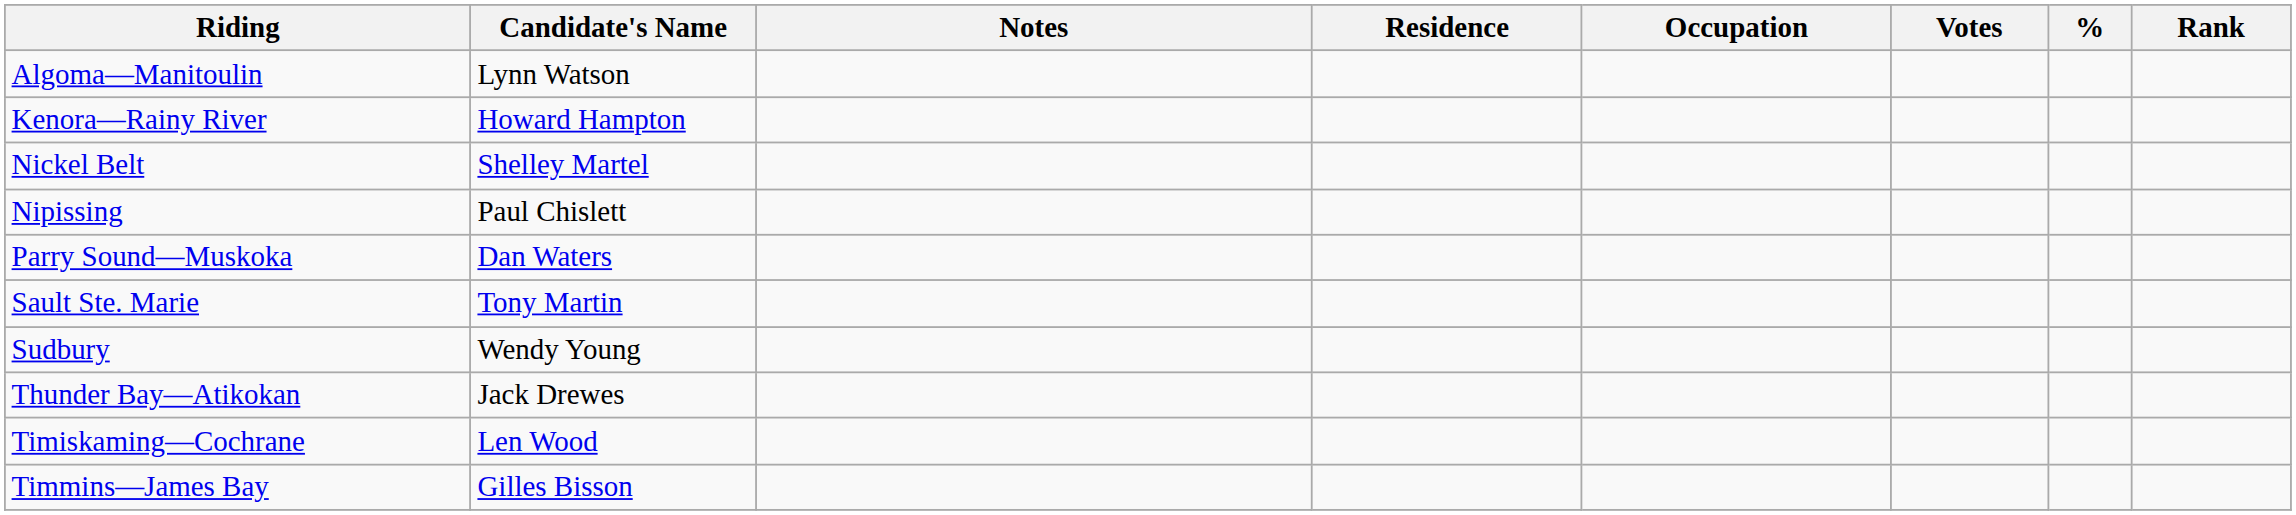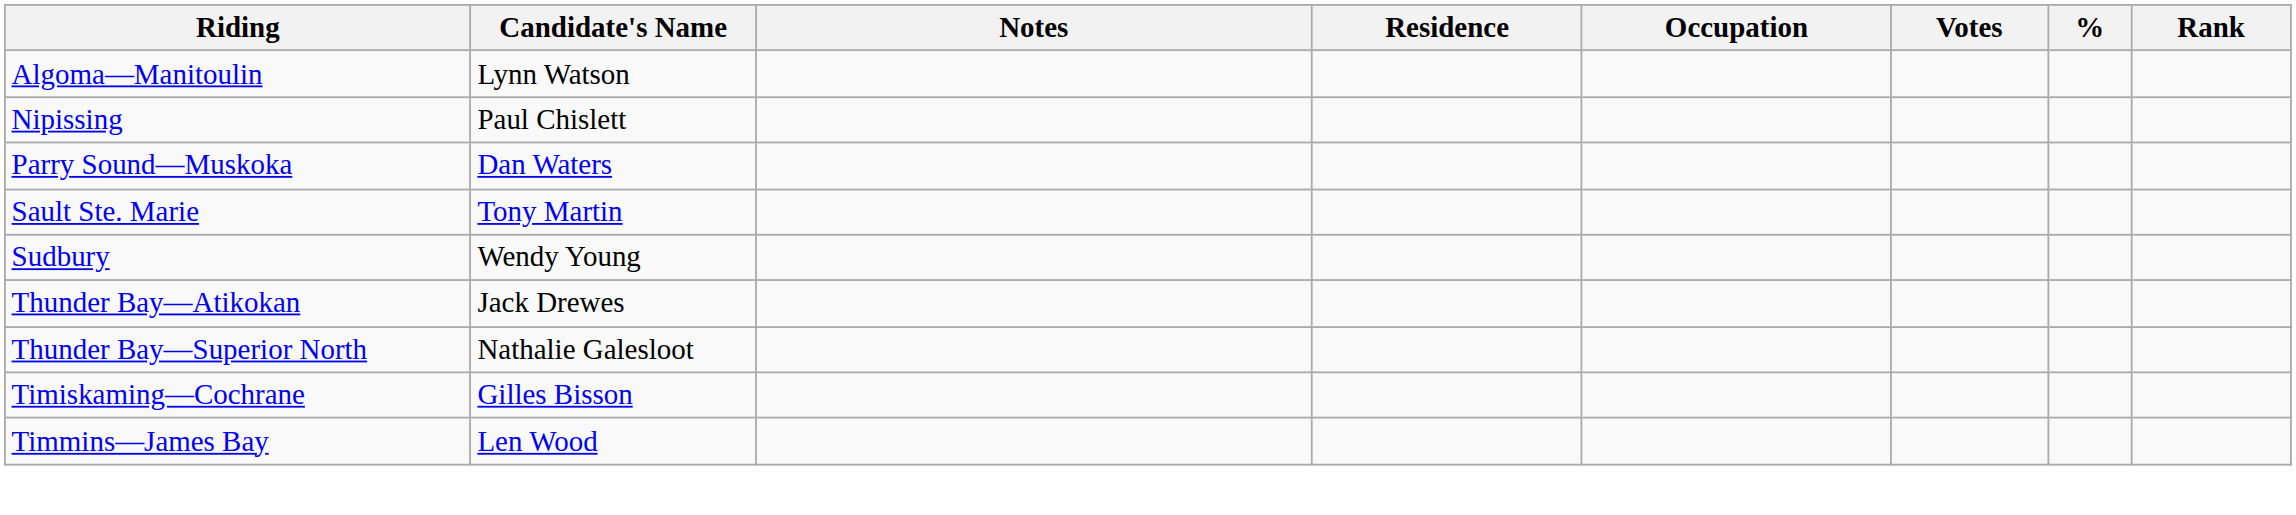- row: Kenora—Rainy River | Howard Hampton
- row: Nickel Belt | Shelley Martel
+ row: Thunder Bay—Superior North | Nathalie Galesloot
Timiskaming—Cochrane | Candidate's Name: Len Wood -> Gilles Bisson
Timmins—James Bay | Candidate's Name: Gilles Bisson -> Len Wood
